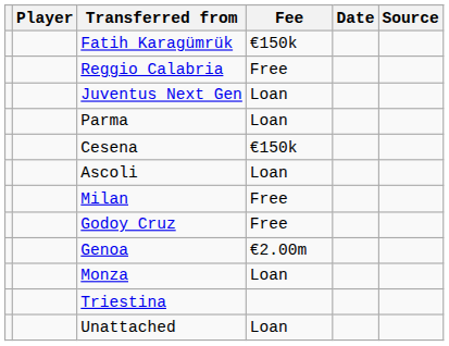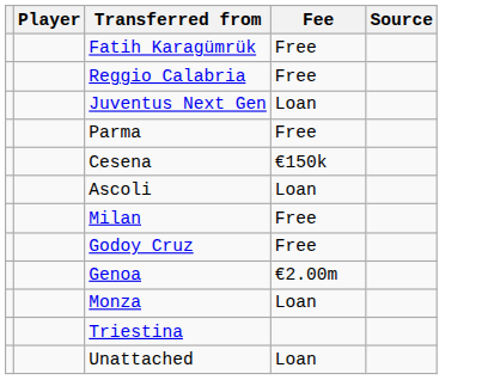- column: Date
Fatih Karagümrük | Fee: €150k -> Free
Parma | Fee: Loan -> Free
